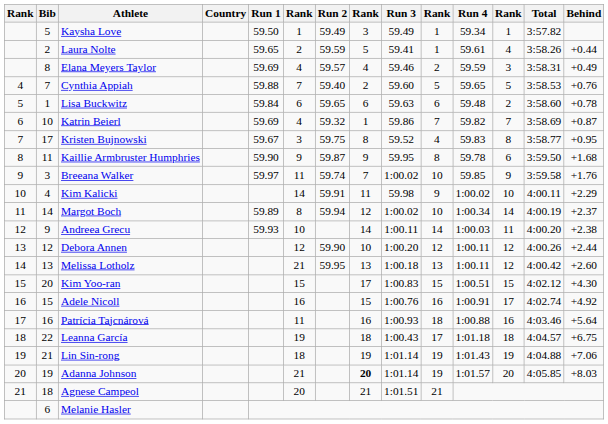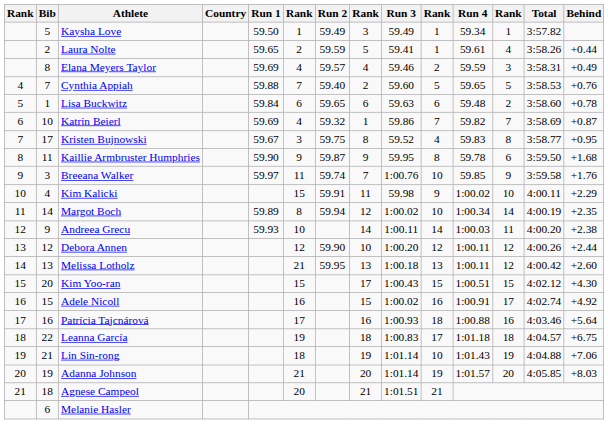Breeana Walker | Run 3: 1:00.02 -> 1:00.76
Kim Kalicki | column 6: 14 -> 15
Margot Boch | Behind: +2.37 -> +2.35
Kim Yoo-ran | Run 3: 1:00.83 -> 1:00.43
Adele Nicoll | Run 3: 1:00.76 -> 1:00.02
Patrícia Tajcnárová | column 6: 11 -> 17
Leanna García | Run 3: 1:00.43 -> 1:00.83
Lin Sin-rong | column 10: 19 -> 10
Adanna Johnson | column 8: bold -> normal
